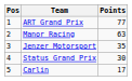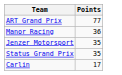- column: Pos | 1 | 2 | 3 | 4 | 5
Manor Racing | Points: 63 -> 36
Status Grand Prix | Points: 30 -> 35
